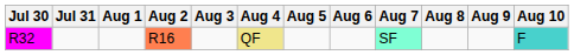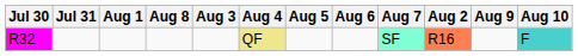columns swapped: Aug 2 <-> Aug 8
